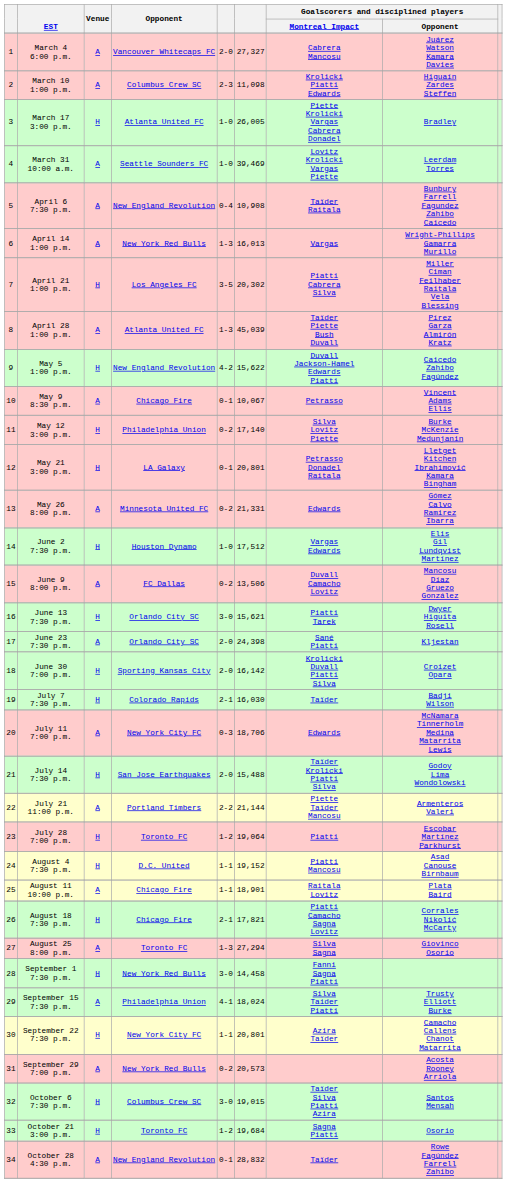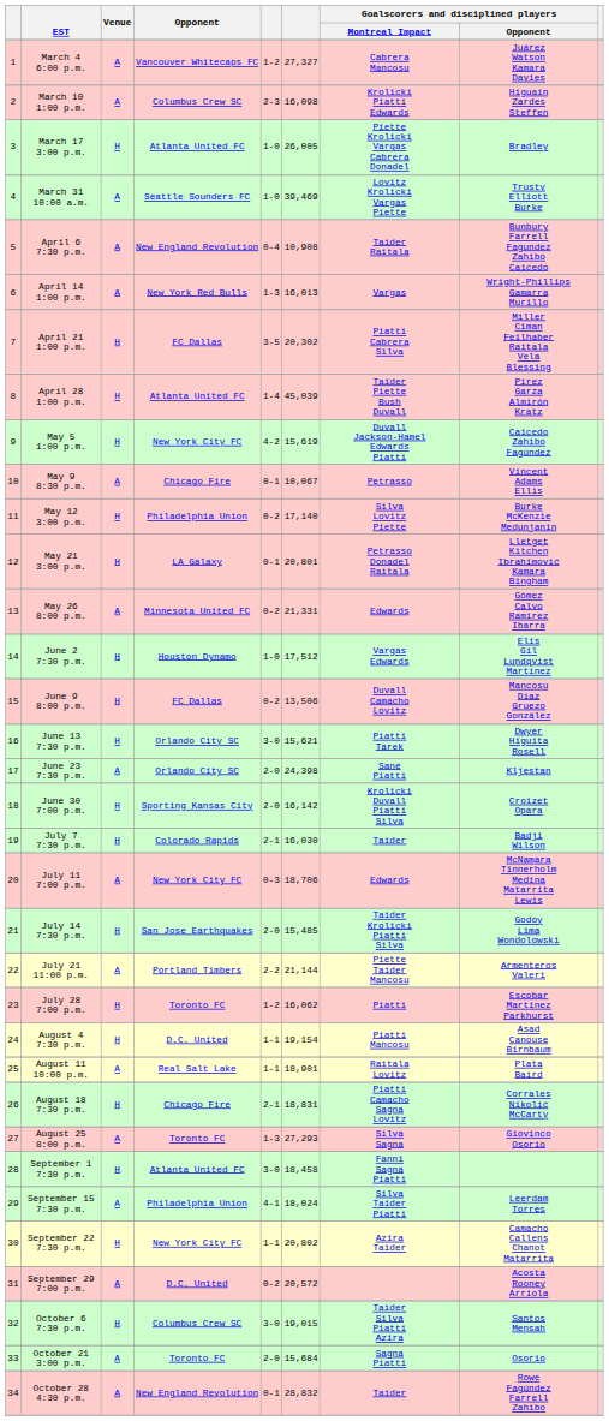March 4 6:00 p.m. | column 5: 2-0 -> 1-2
March 10 1:00 p.m. | column 6: 11,098 -> 16,098
March 31 10:00 a.m. | Goalscorers and disciplined players / Opponent: Leerdam Torres -> Trusty Elliott Burke
April 21 1:00 p.m. | Opponent: Los Angeles FC -> FC Dallas
April 28 1:00 p.m. | Venue: A -> H
April 28 1:00 p.m. | column 5: 1-3 -> 1-4
May 5 1:00 p.m. | Opponent: New England Revolution -> New York City FC
May 5 1:00 p.m. | column 6: 15,622 -> 15,619
June 9 8:00 p.m. | Venue: A -> H
July 14 7:30 p.m. | column 6: 15,488 -> 15,485
July 28 7:00 p.m. | column 6: 19,064 -> 16,062
August 4 7:30 p.m. | column 6: 19,152 -> 19,154
August 11 10:00 p.m. | Opponent: Chicago Fire -> Real Salt Lake
August 18 7:30 p.m. | column 6: 17,821 -> 18,831
August 25 8:00 p.m. | column 6: 27,294 -> 27,293
September 1 7:30 p.m. | Opponent: New York Red Bulls -> Atlanta United FC
September 1 7:30 p.m. | column 6: 14,458 -> 18,458
September 15 7:30 p.m. | Goalscorers and disciplined players / Opponent: Trusty Elliott Burke -> Leerdam Torres
September 22 7:30 p.m. | column 6: 20,801 -> 20,802
September 29 7:00 p.m. | Opponent: New York Red Bulls -> D.C. United
September 29 7:00 p.m. | column 6: 20,573 -> 20,572
October 21 3:00 p.m. | Venue: H -> A
October 21 3:00 p.m. | column 5: 1-2 -> 2-0
October 21 3:00 p.m. | column 6: 19,684 -> 15,684
